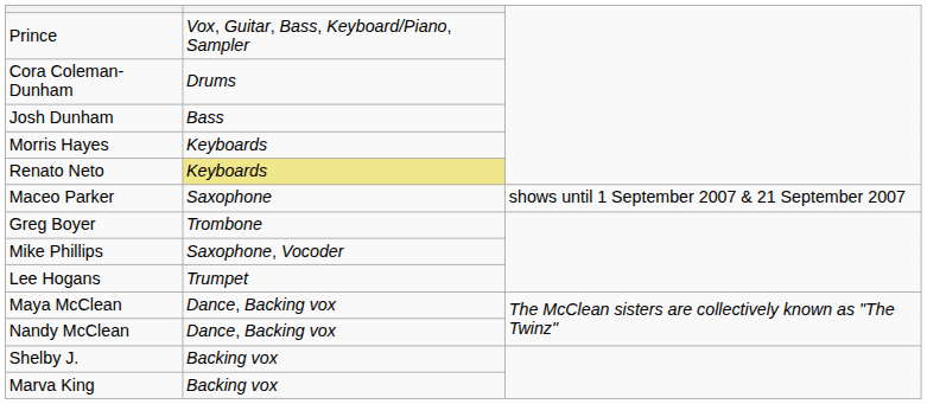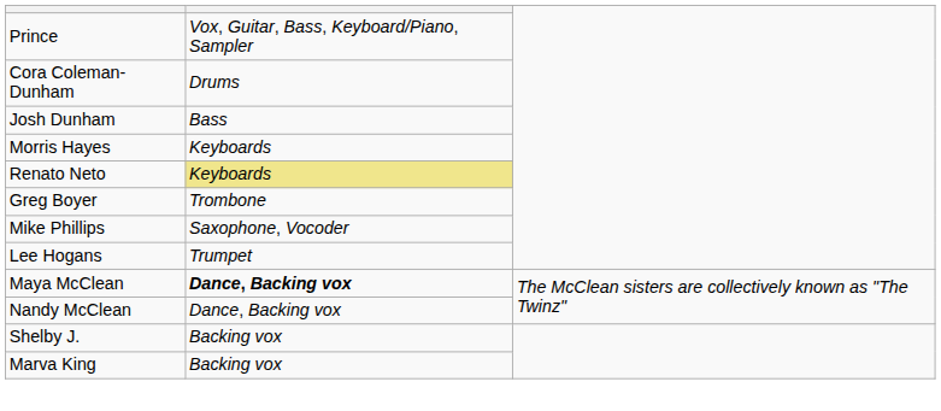- row: Maceo Parker | Saxophone | shows until 1 September 2007 & 21 September 2007
Maya McClean | column 2: normal -> bold
